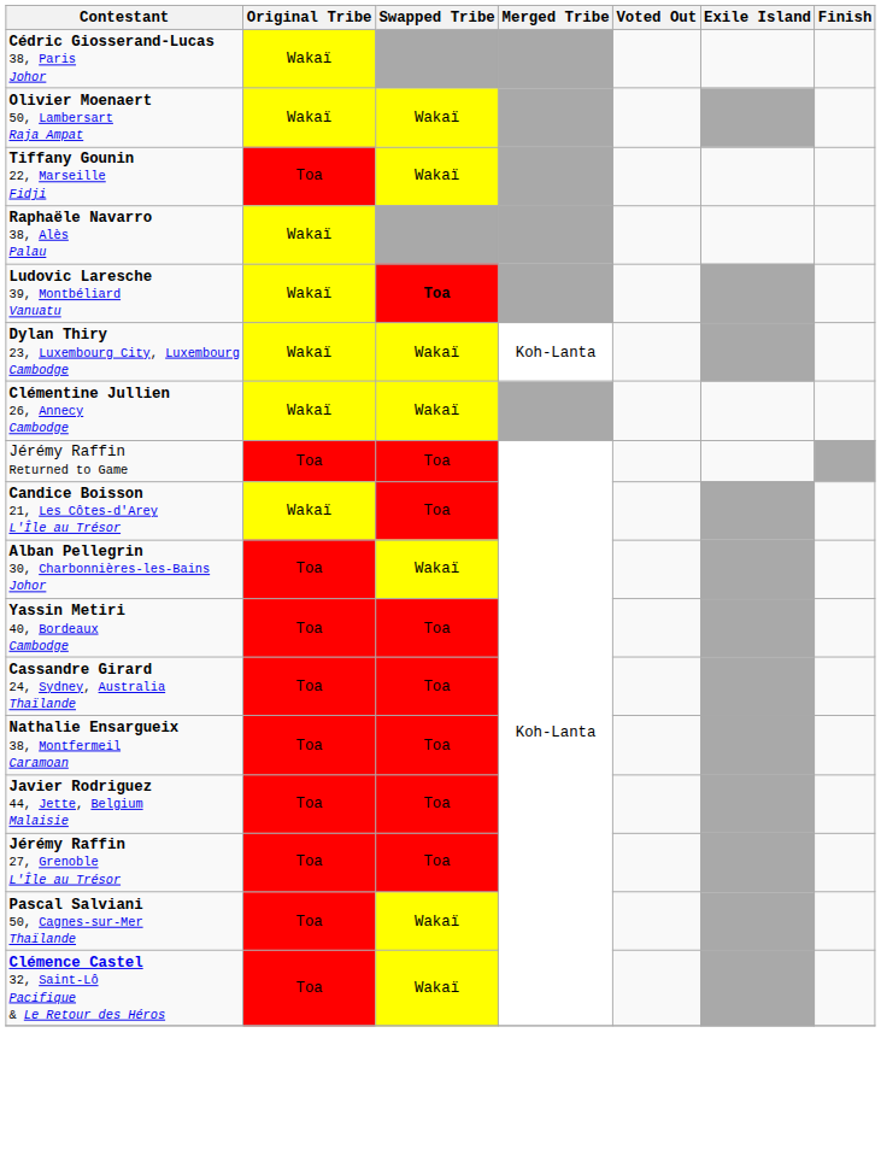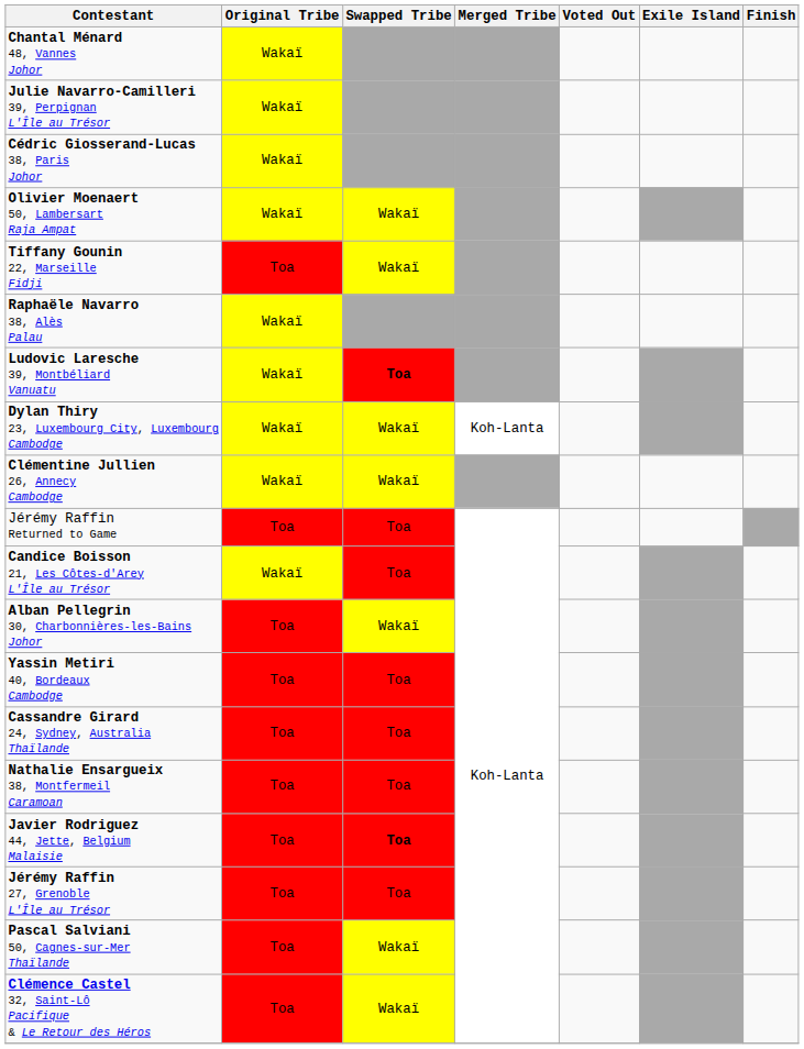+ row: Chantal Ménard 48, Vannes Johor | Wakaï
+ row: Julie Navarro-Camilleri 39, Perpignan L'Île au Trésor | Wakaï
Javier Rodriguez 44, Jette, Belgium Malaisie | Swapped Tribe: normal -> bold
